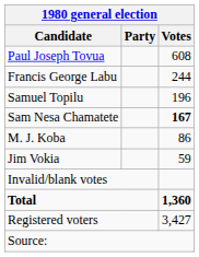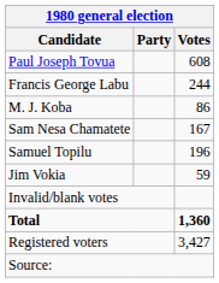rows swapped: Samuel Topilu <-> M. J. Koba
Sam Nesa Chamatete | Votes: bold -> normal
